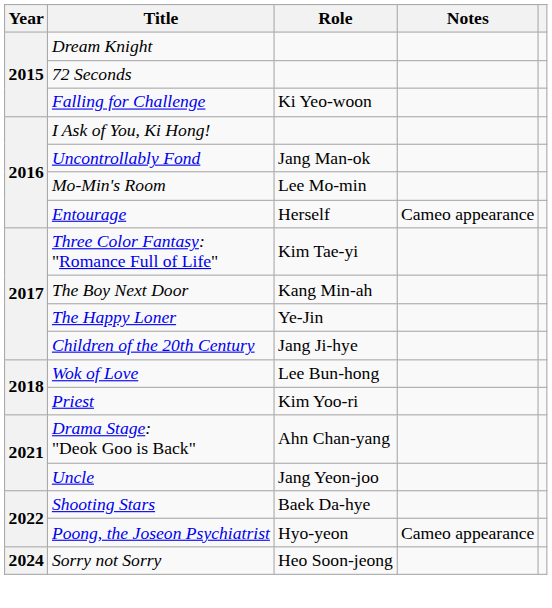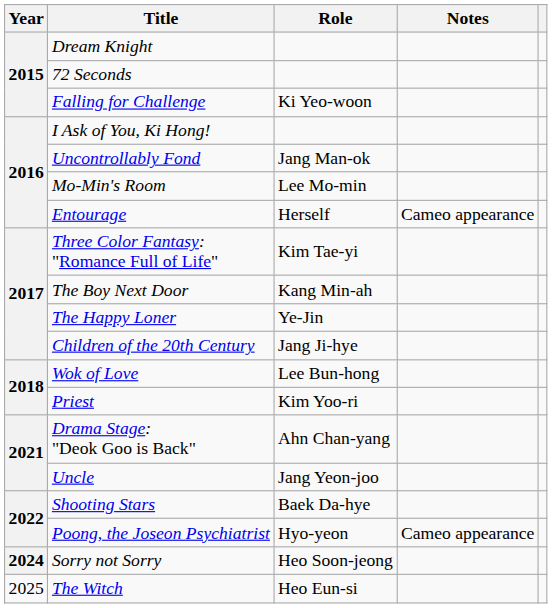+ row: 2025 | The Witch | Heo Eun-si
